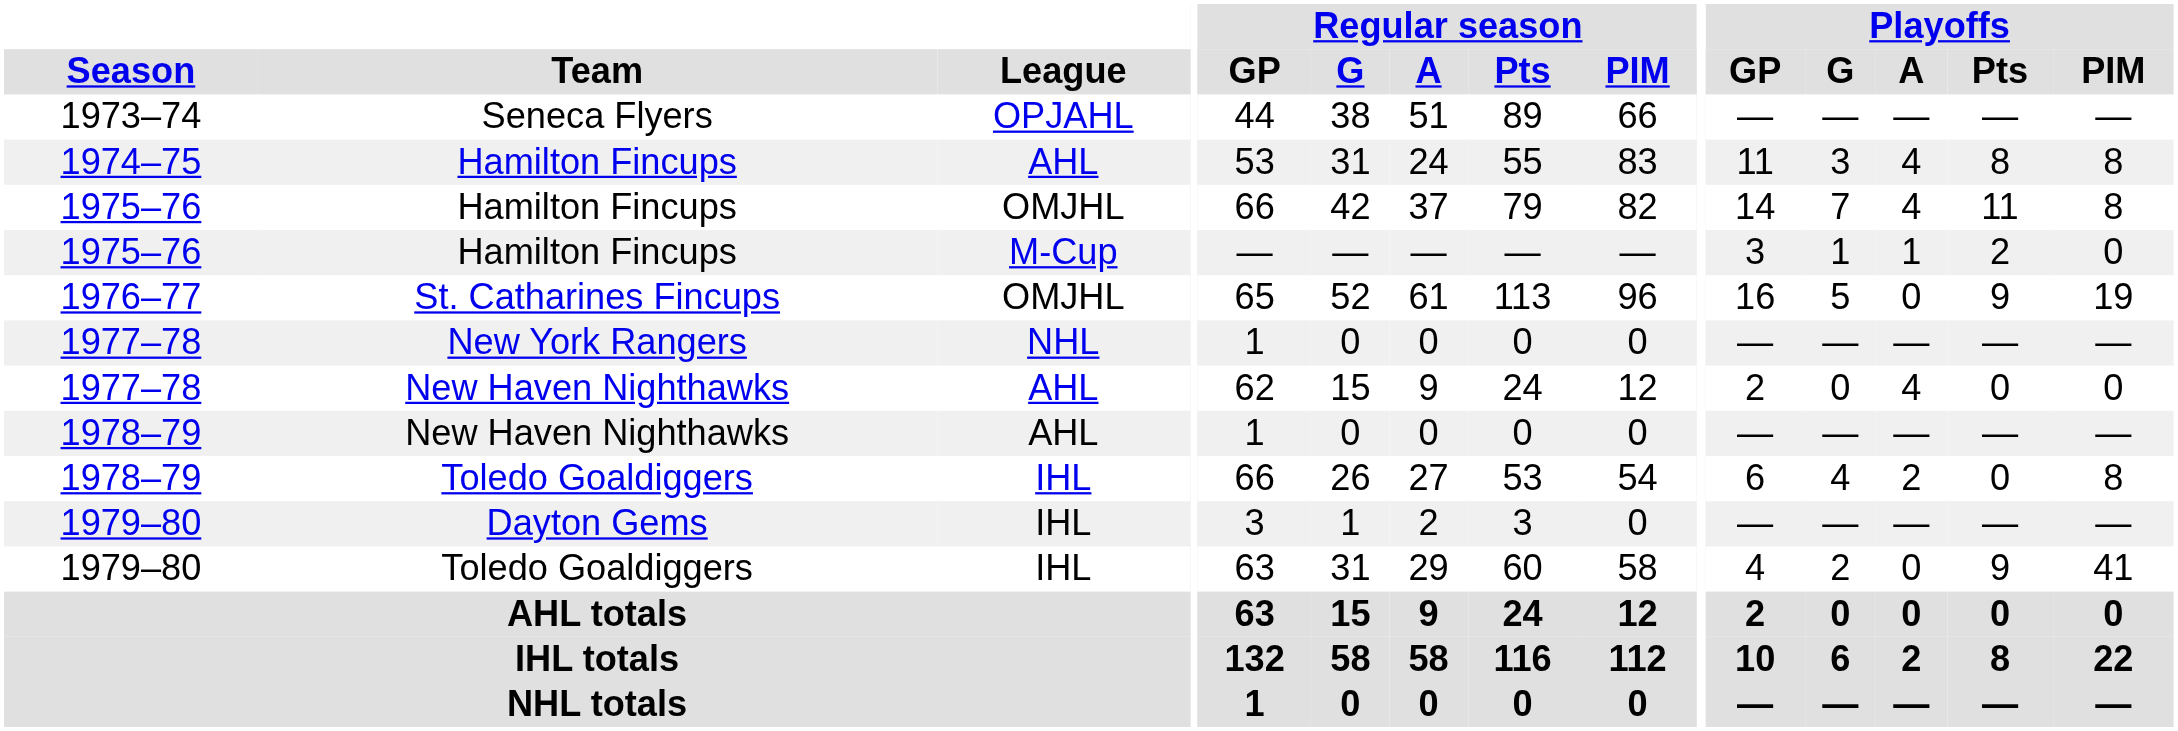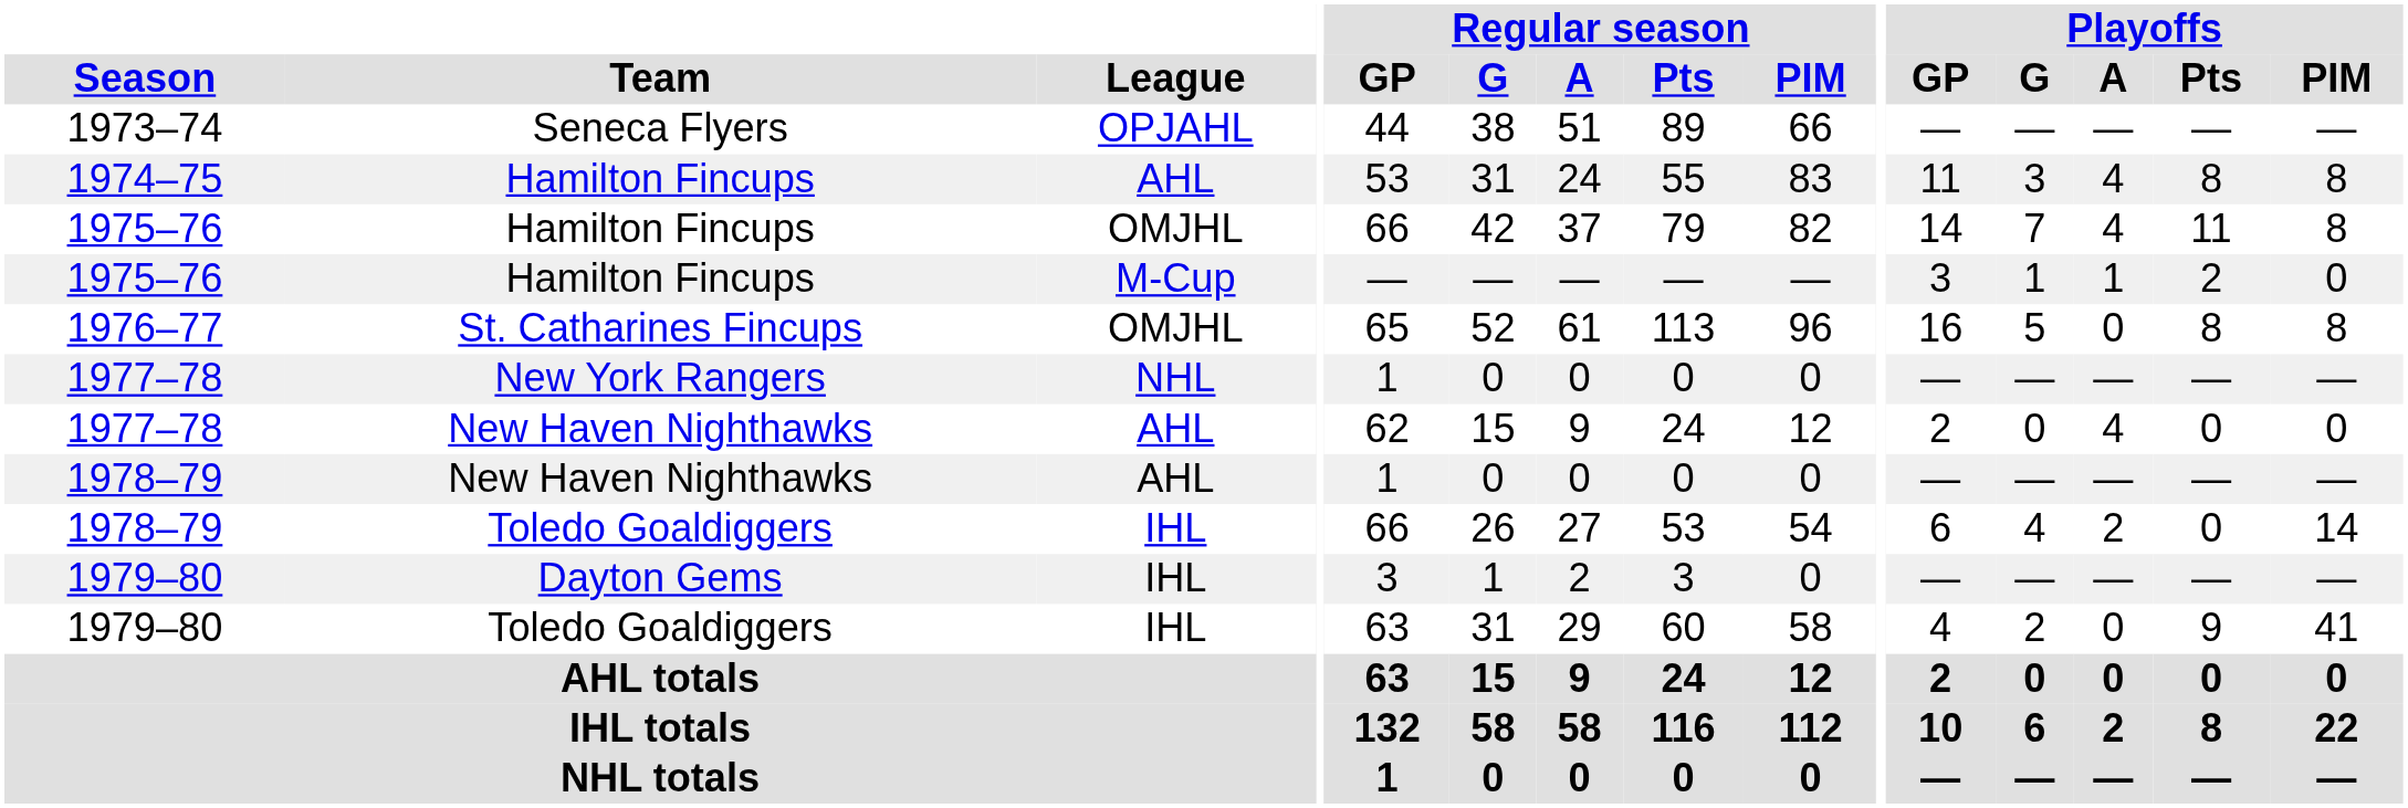1976–77 | Playoffs / Pts: 9 -> 8
1976–77 | Playoffs / PIM: 19 -> 8
1978–79 / Toledo Goaldiggers | Playoffs / PIM: 8 -> 14
